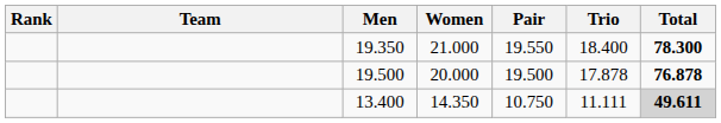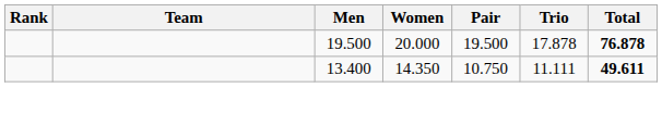- row: 19.350 | 21.000 | 19.550 | 18.400 | 78.300
13.400 | Total: lightgrey background -> no background
